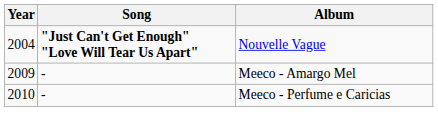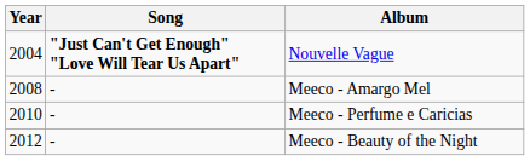Meeco - Amargo Mel | Year: 2009 -> 2008
+ row: 2012 | - | Meeco - Beauty of the Night
